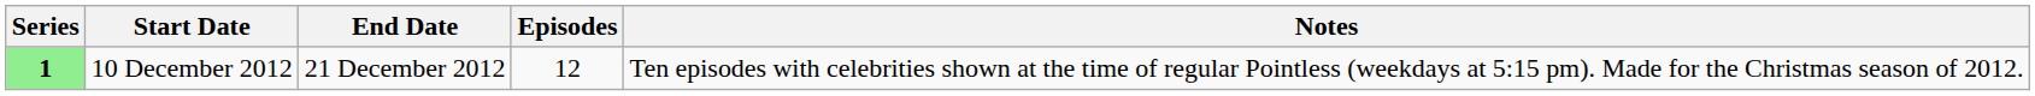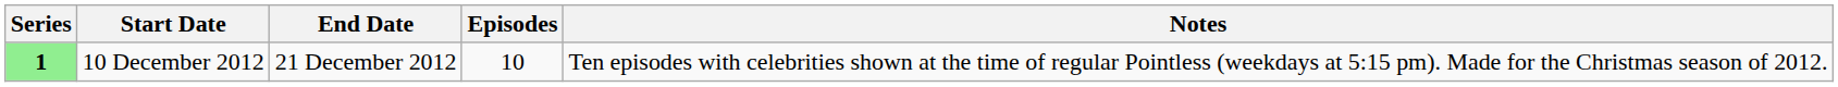10 December 2012 | Episodes: 12 -> 10
